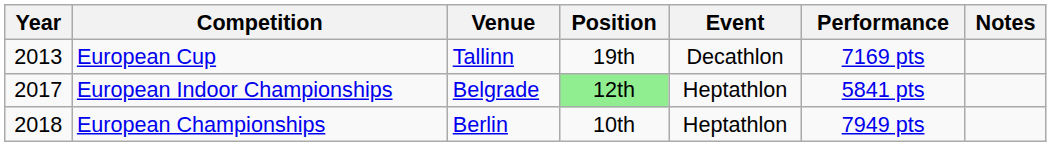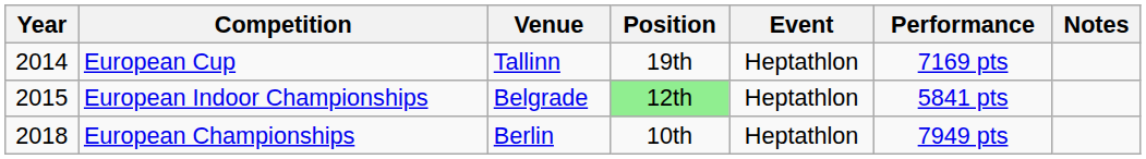European Cup | Year: 2013 -> 2014
European Cup | Event: Decathlon -> Heptathlon
European Indoor Championships | Year: 2017 -> 2015
